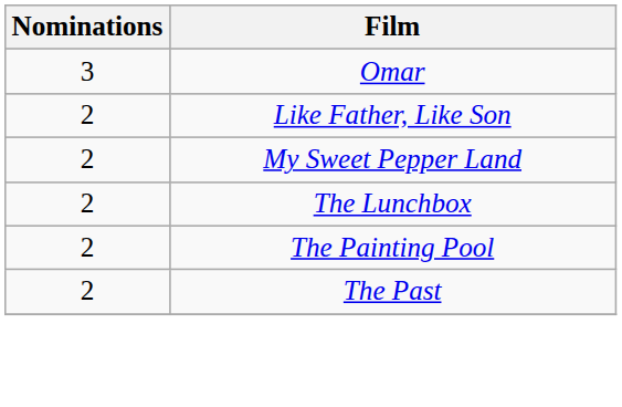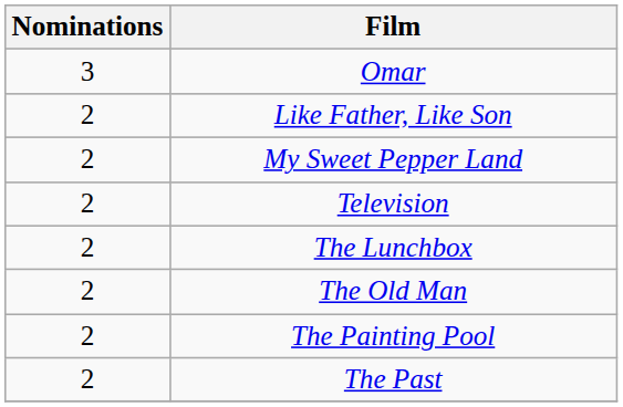+ row: 2 | Television
+ row: 2 | The Old Man
